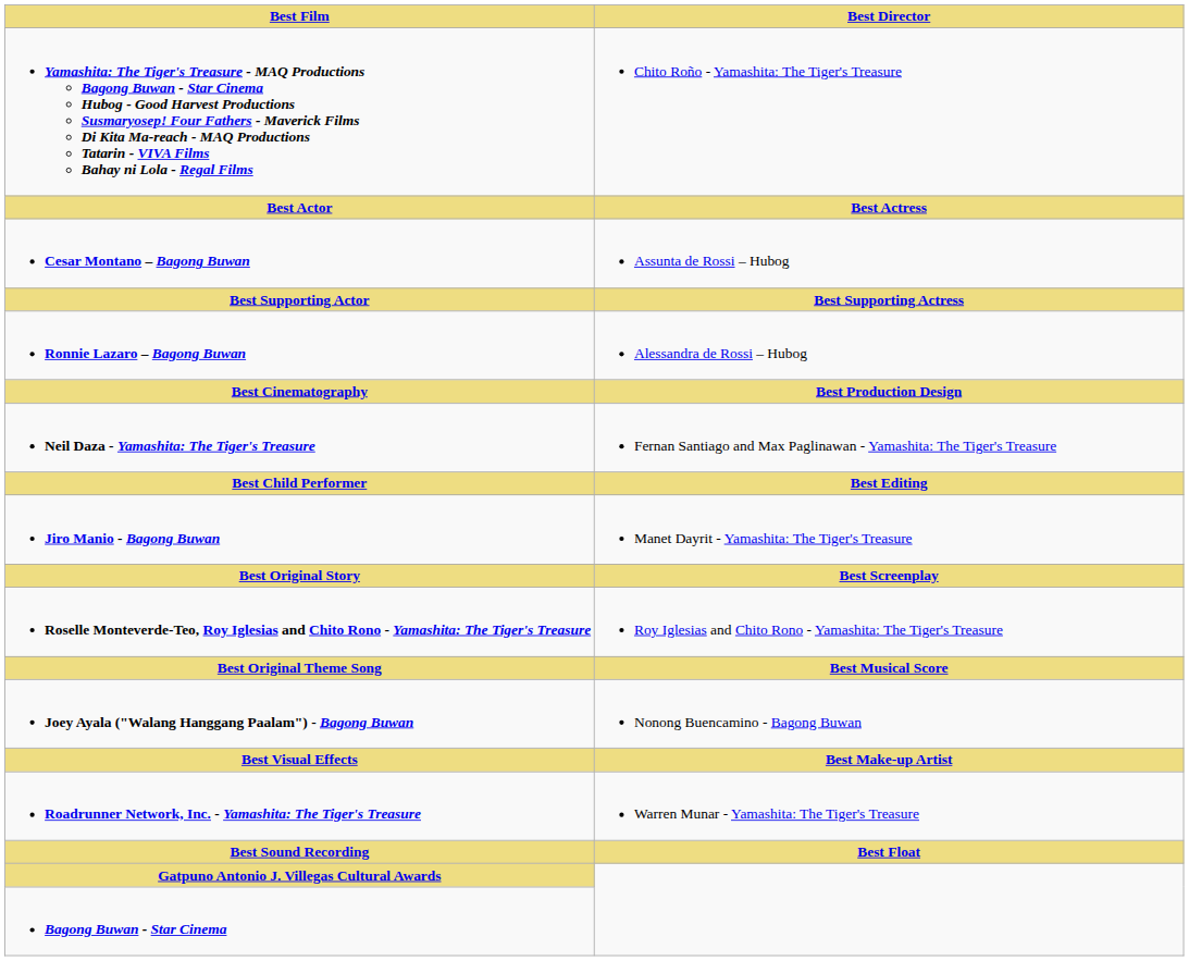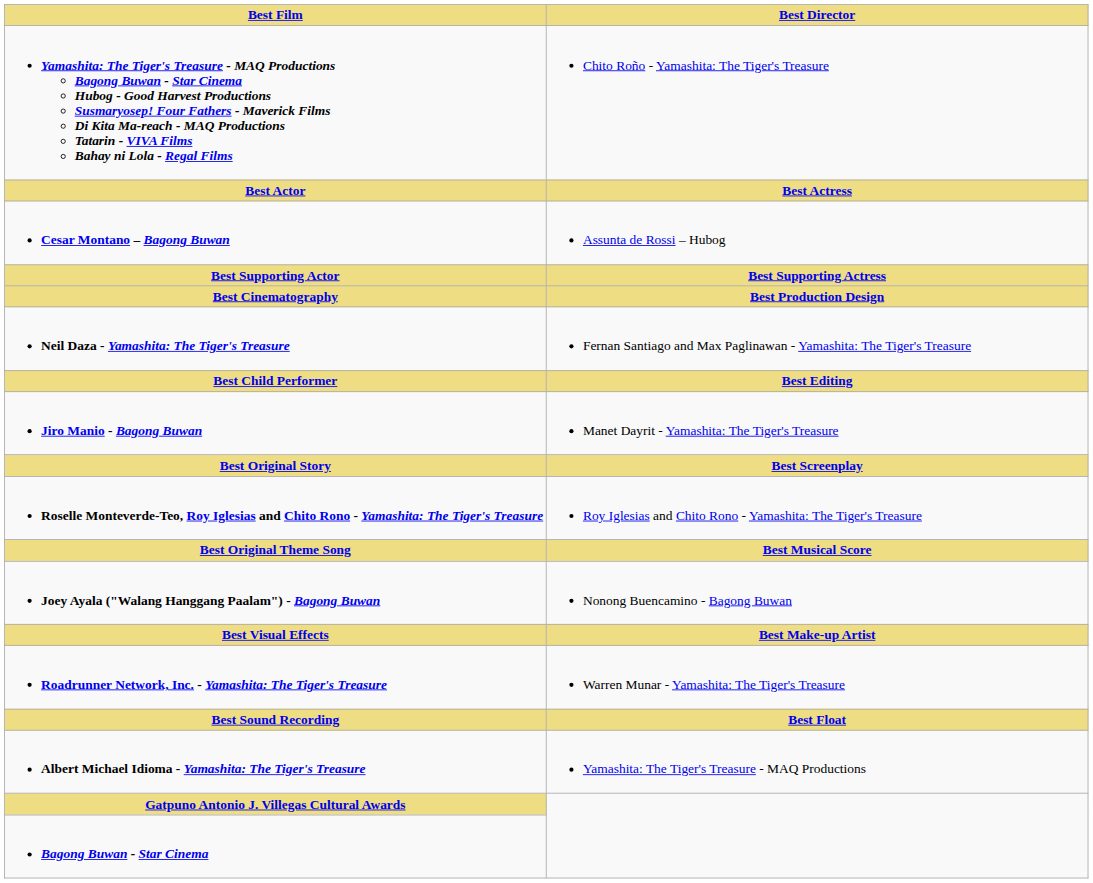- row: Ronnie Lazaro – Bagong Buwan | Alessandra de Rossi – Hubog
+ row: Albert Michael Idioma - Yamashita: The Tiger's Treasure | Yamashita: The Tiger's Treasure - MAQ Productions
